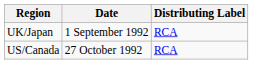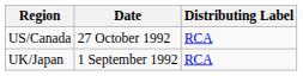rows swapped: UK/Japan <-> US/Canada
